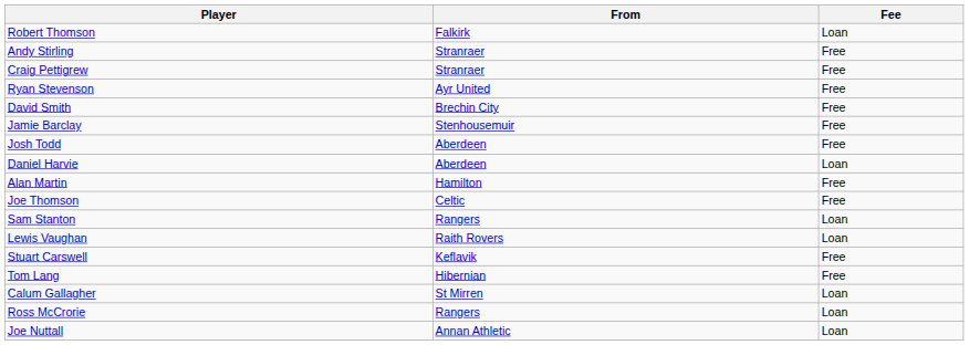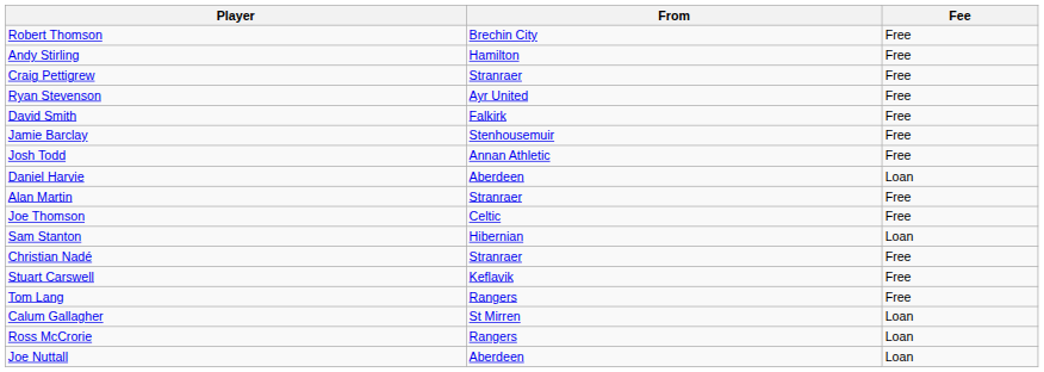Robert Thomson | From: Falkirk -> Brechin City
Robert Thomson | Fee: Loan -> Free
Andy Stirling | From: Stranraer -> Hamilton
David Smith | From: Brechin City -> Falkirk
Josh Todd | From: Aberdeen -> Annan Athletic
Alan Martin | From: Hamilton -> Stranraer
Sam Stanton | From: Rangers -> Hibernian
+ row: Christian Nadé | Stranraer | Free
- row: Lewis Vaughan | Raith Rovers | Loan
Tom Lang | From: Hibernian -> Rangers
Joe Nuttall | From: Annan Athletic -> Aberdeen
